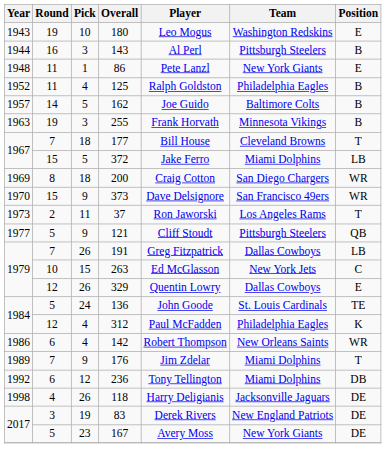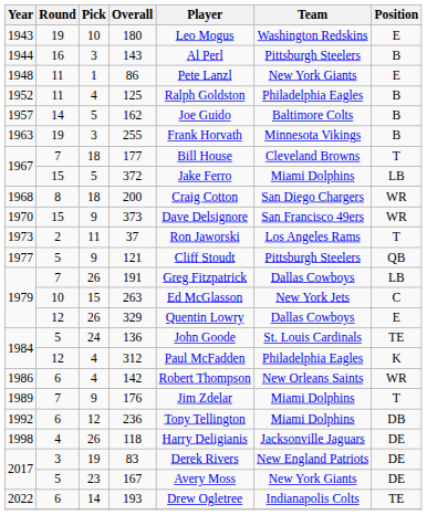200 | Year: 1969 -> 1968
+ row: 2022 | 6 | 14 | 193 | Drew Ogletree | Indianapolis Colts | TE
